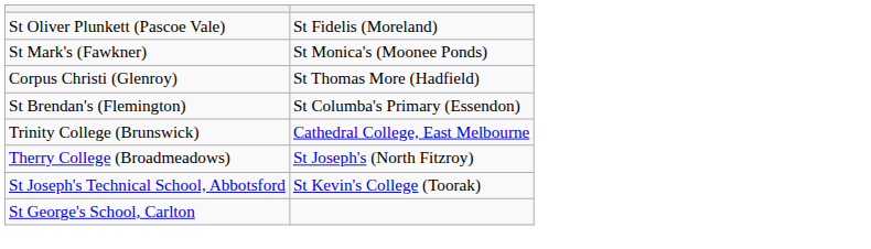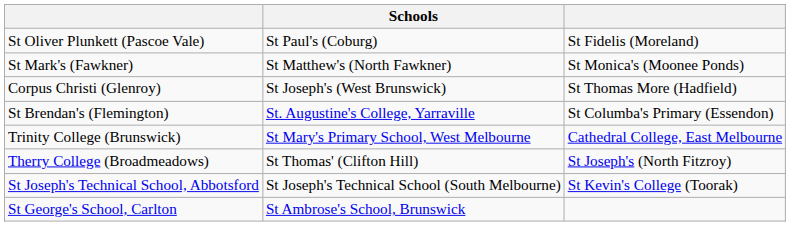+ column: Schools | St Paul's (Coburg) | St Matthew's (North Fawkner) | St Joseph's (West Brunswick) | St. Augustine's College, Yarraville | St Mary's Primary School, West Melbourne | St Thomas' (Clifton Hill) | St Joseph's Technical School (South Melbourne) | St Ambrose's School, Brunswick
